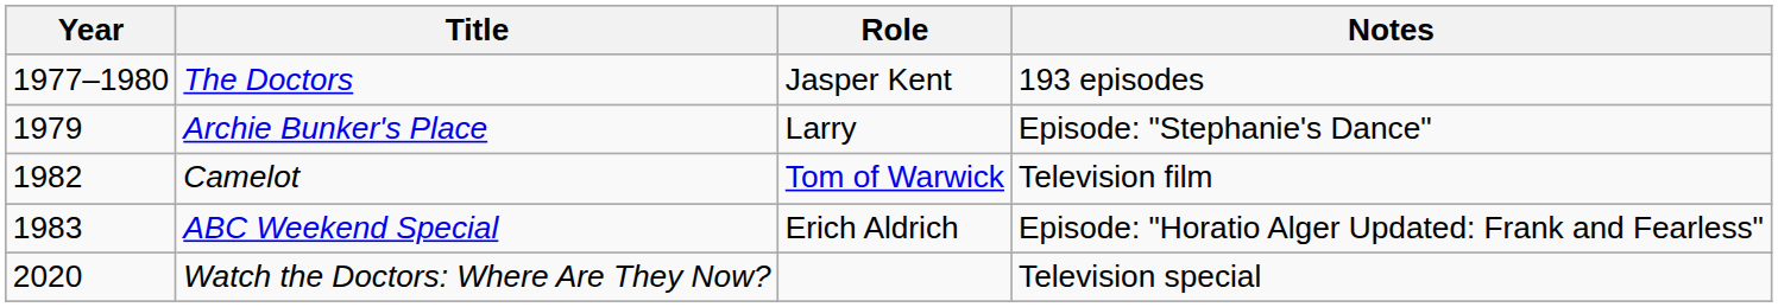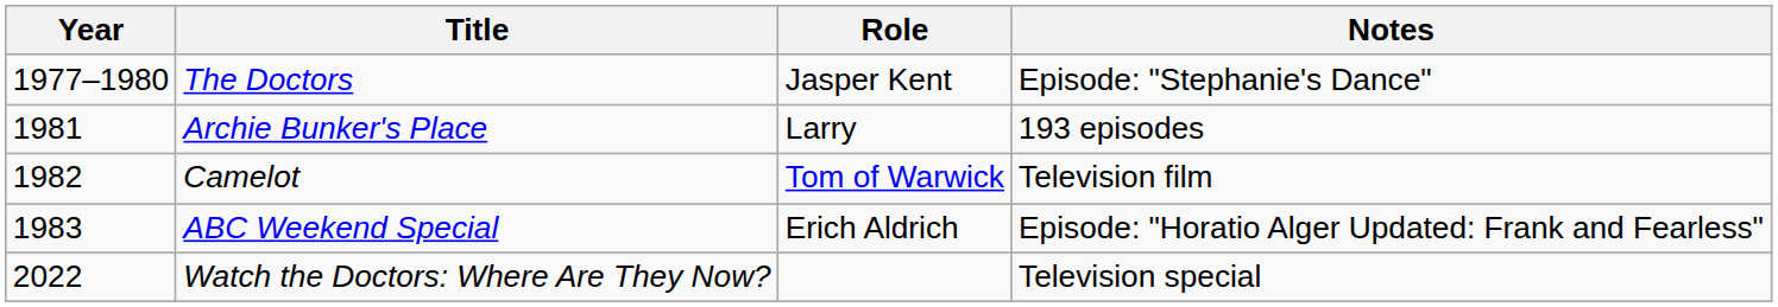The Doctors | Notes: 193 episodes -> Episode: "Stephanie's Dance"
Archie Bunker's Place | Year: 1979 -> 1981
Archie Bunker's Place | Notes: Episode: "Stephanie's Dance" -> 193 episodes
Watch the Doctors: Where Are They Now? | Year: 2020 -> 2022
